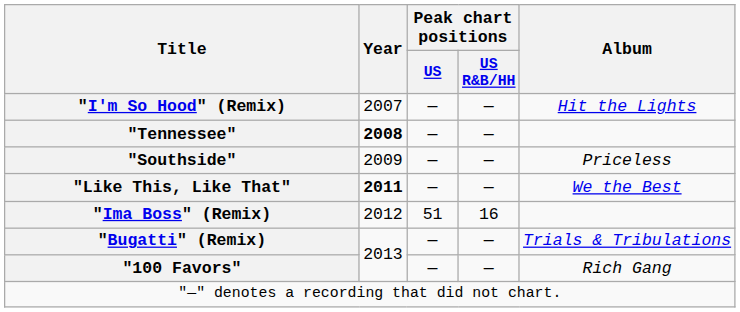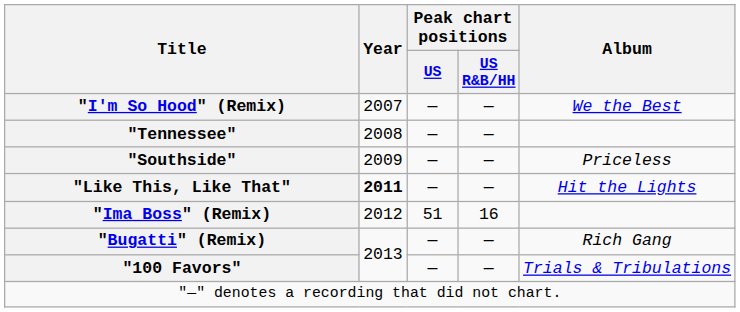"I'm So Hood" (Remix) | Album: Hit the Lights -> We the Best
"Tennessee" | Year: bold -> normal
"Like This, Like That" | Album: We the Best -> Hit the Lights
"Bugatti" (Remix) | Album: Trials & Tribulations -> Rich Gang
"100 Favors" | Album: Rich Gang -> Trials & Tribulations
